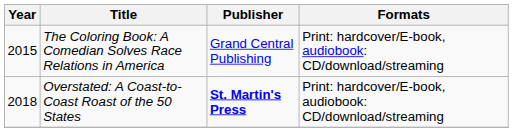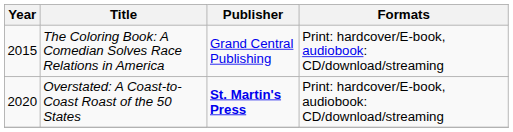Overstated: A Coast-to-Coast Roast of the 50 States | Year: 2018 -> 2020
